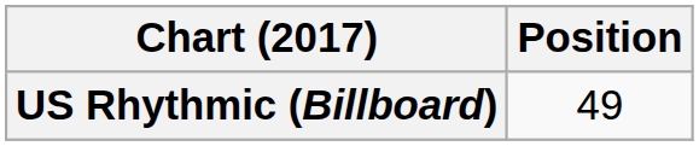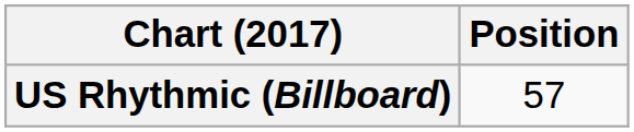US Rhythmic (Billboard) | Position: 49 -> 57
